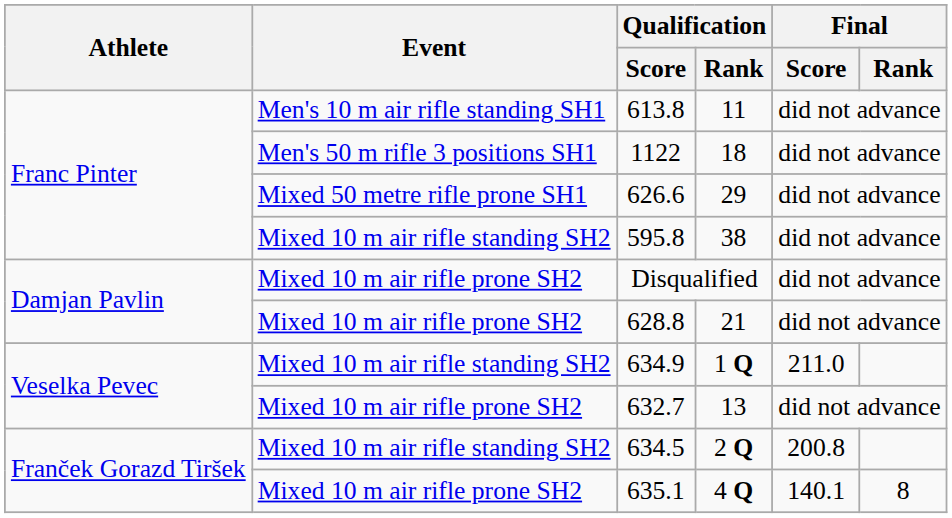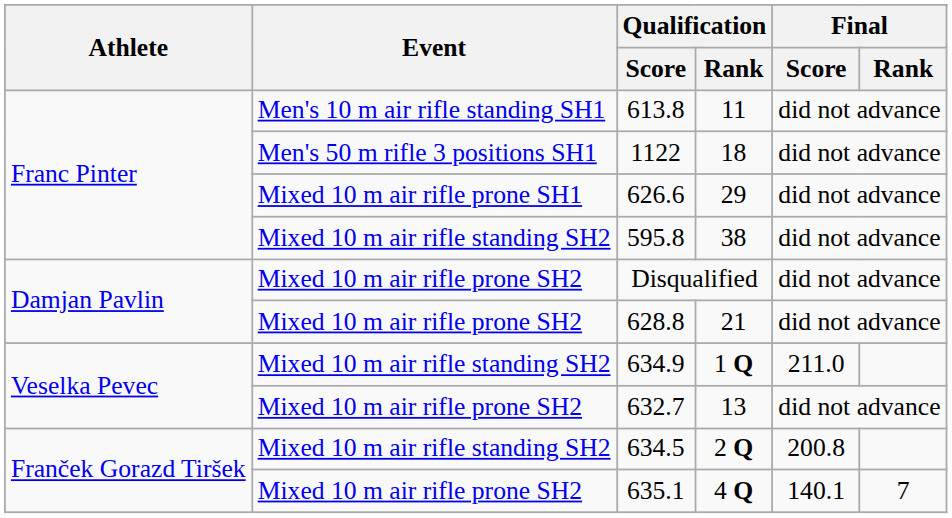626.6 | Event: Mixed 50 metre rifle prone SH1 -> Mixed 10 m air rifle prone SH1
635.1 | Final / Rank: 8 -> 7
